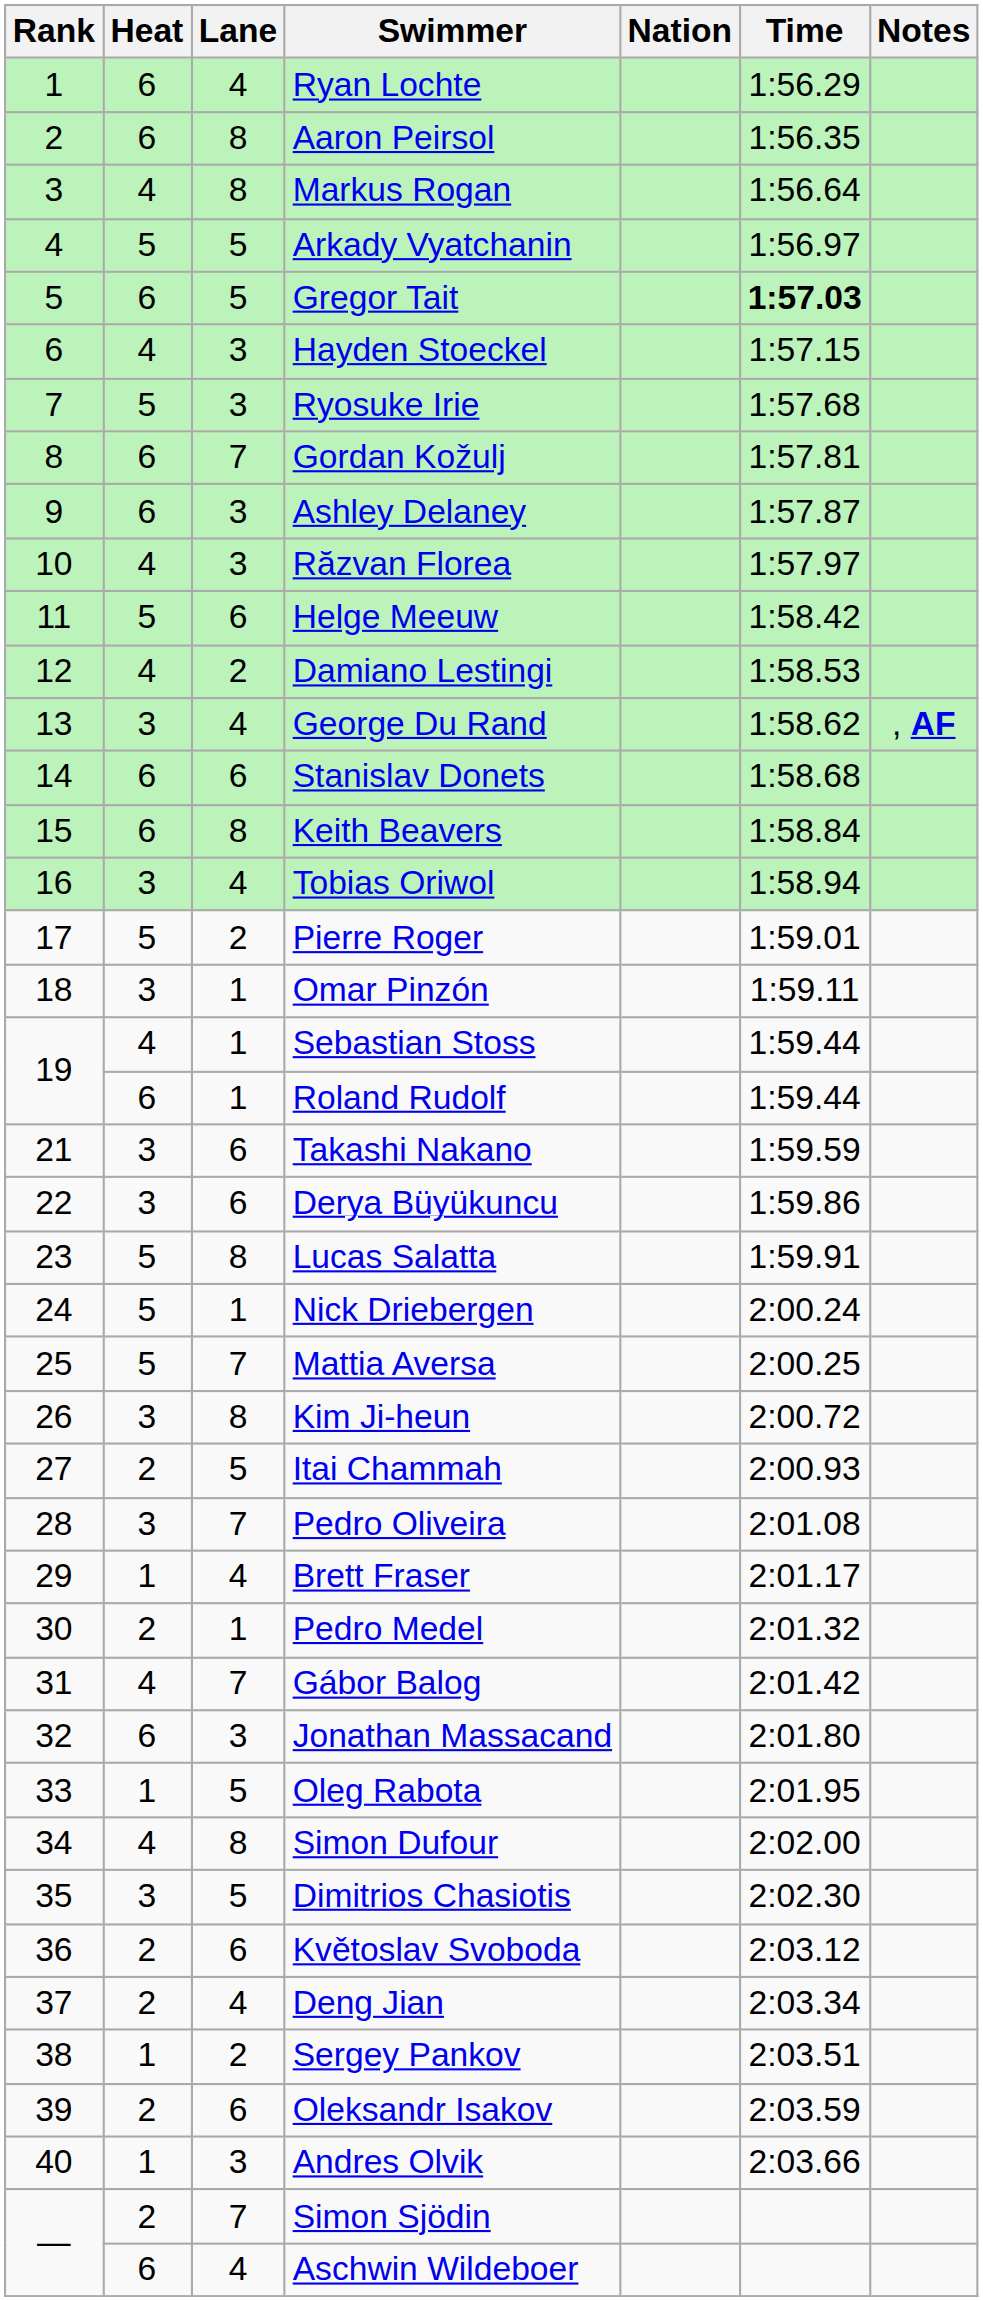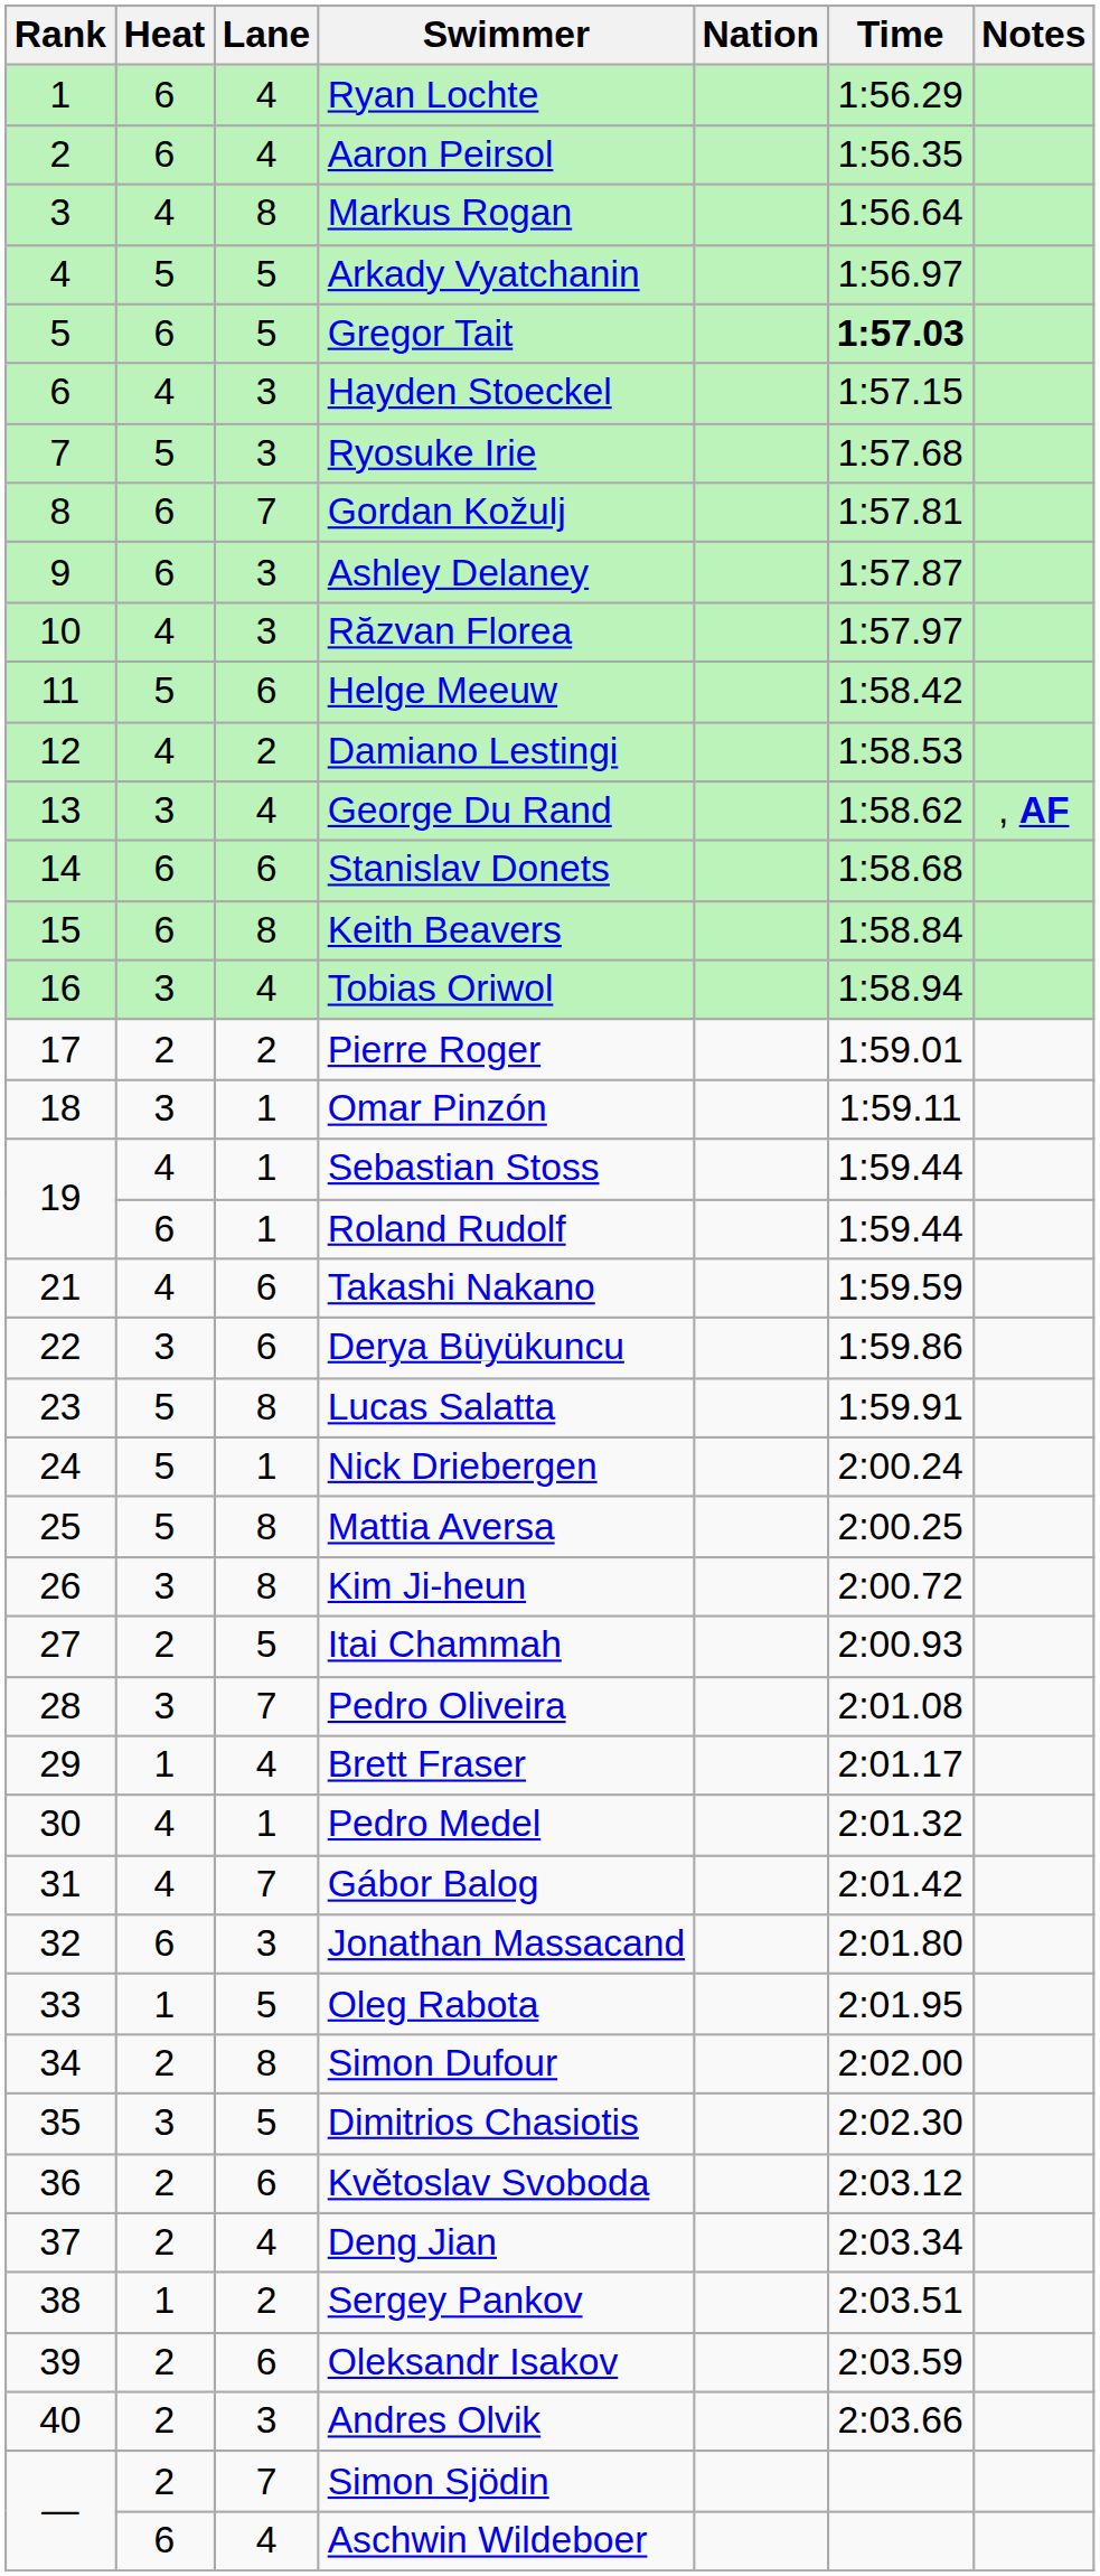Aaron Peirsol | Lane: 8 -> 4
Pierre Roger | Heat: 5 -> 2
Takashi Nakano | Heat: 3 -> 4
Mattia Aversa | Lane: 7 -> 8
Pedro Medel | Heat: 2 -> 4
Simon Dufour | Heat: 4 -> 2
Andres Olvik | Heat: 1 -> 2
